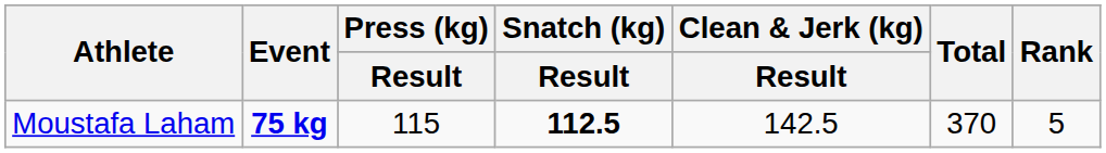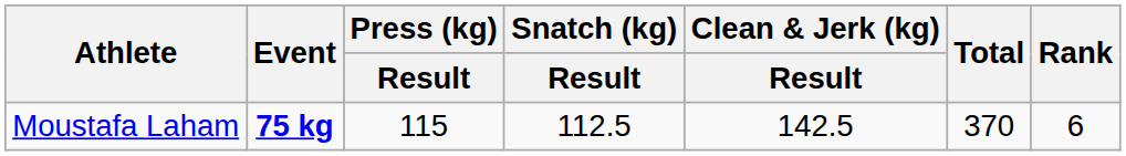Moustafa Laham | Snatch (kg) / Result: bold -> normal
Moustafa Laham | Rank: 5 -> 6
